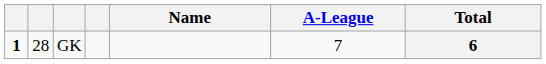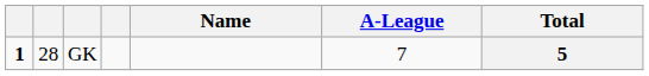GK | Total: 6 -> 5
